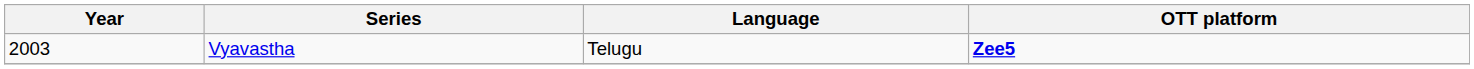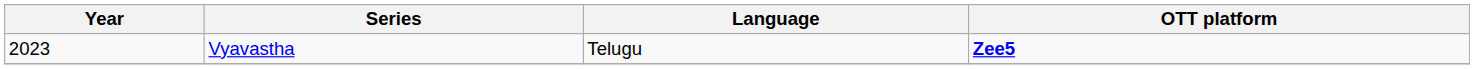Vyavastha | Year: 2003 -> 2023
